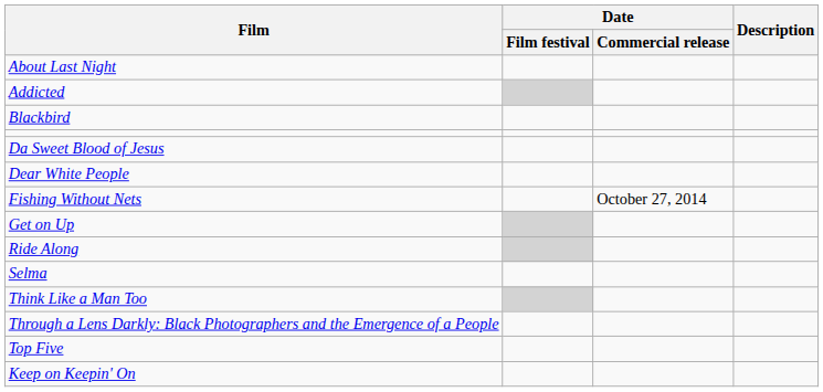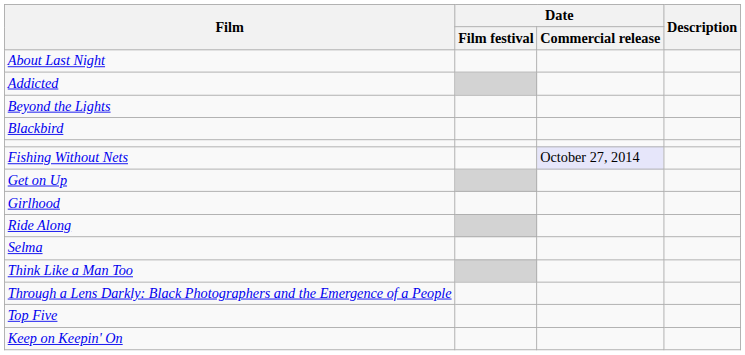+ row: Beyond the Lights
- row: Da Sweet Blood of Jesus
- row: Dear White People
Fishing Without Nets | Date / Commercial release: no background -> lavender background
+ row: Girlhood
